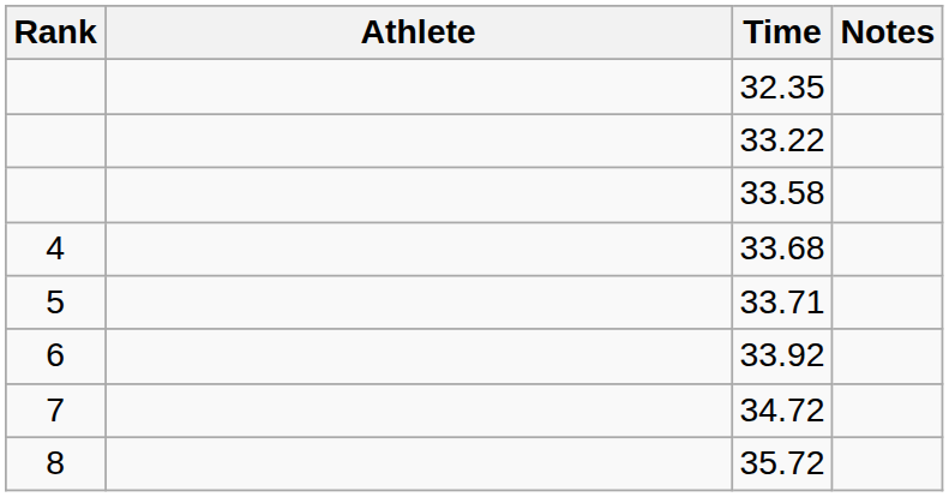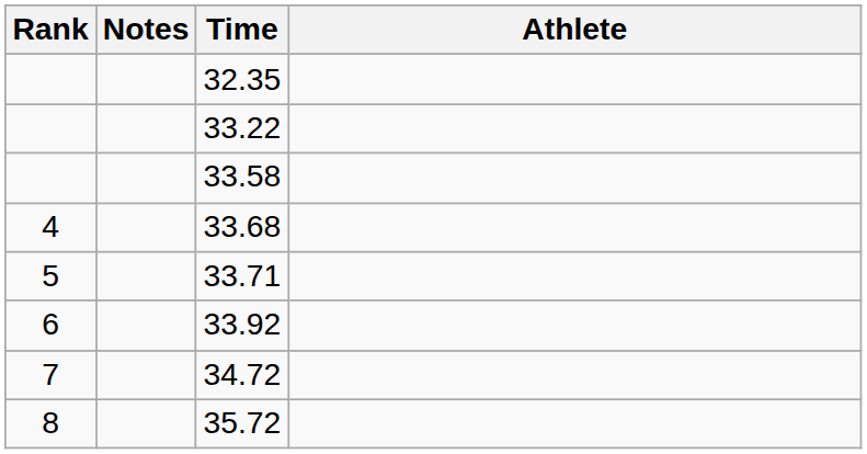columns swapped: Athlete <-> Notes
